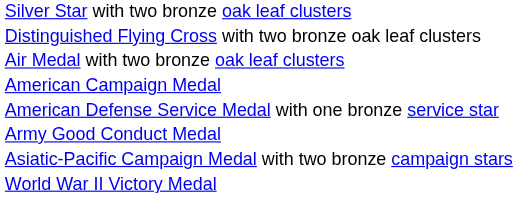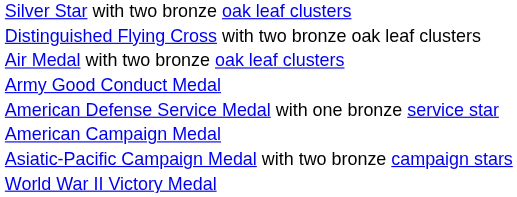rows swapped: Army Good Conduct Medal <-> American Campaign Medal
